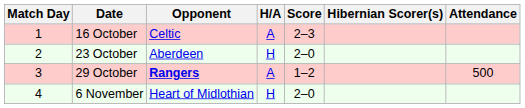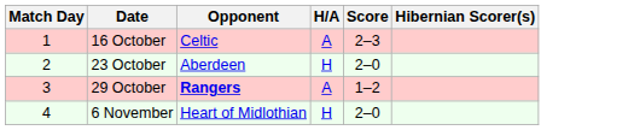- column: Attendance | 500
